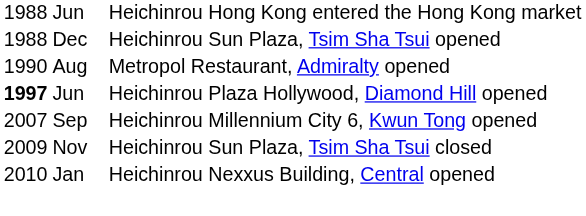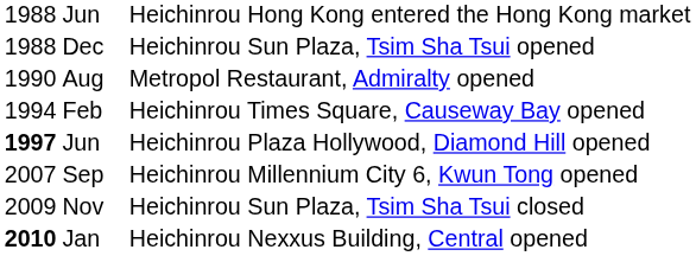+ row: 1994 | Feb | Heichinrou Times Square, Causeway Bay opened
Jan | column 1: normal -> bold
